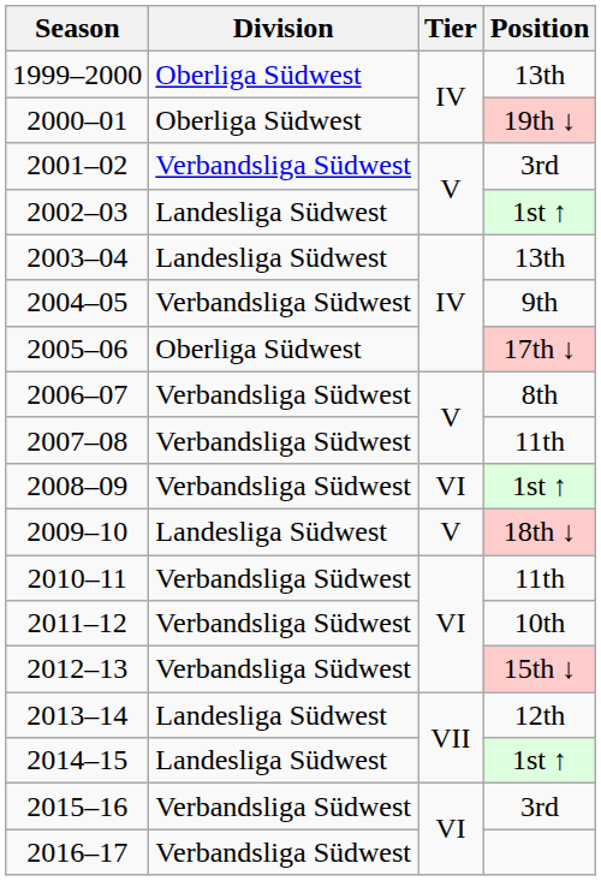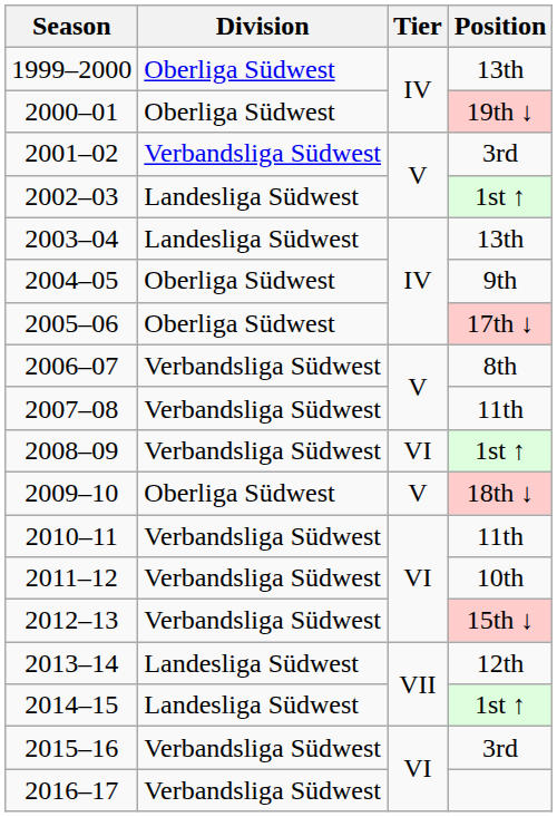2004–05 | Division: Verbandsliga Südwest -> Oberliga Südwest
2009–10 | Division: Landesliga Südwest -> Oberliga Südwest
